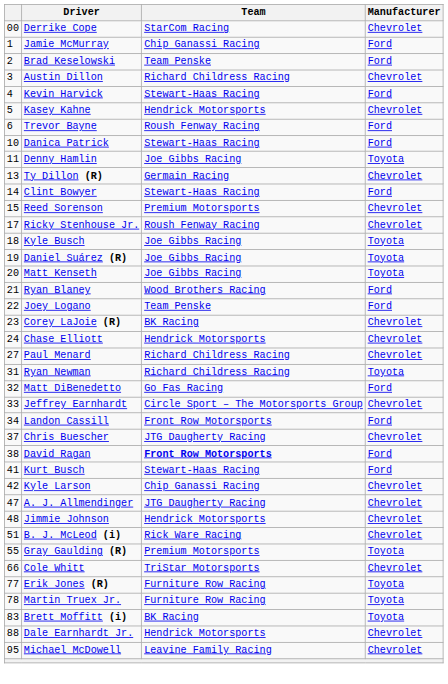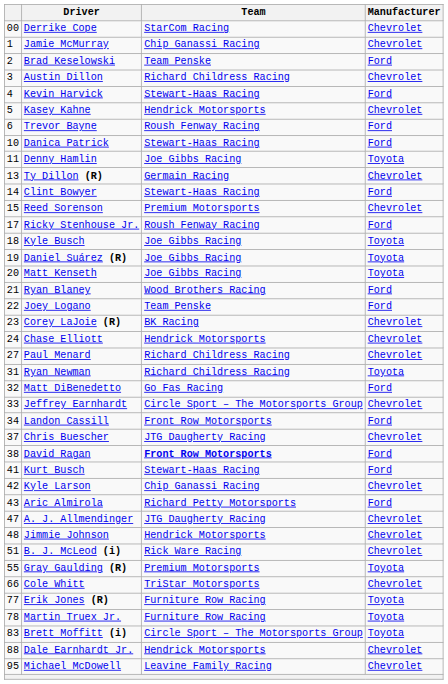Jamie McMurray | Manufacturer: Ford -> Chevrolet
Ricky Stenhouse Jr. | Manufacturer: Chevrolet -> Ford
+ row: 43 | Aric Almirola | Richard Petty Motorsports | Ford
Brett Moffitt (i) | Team: BK Racing -> Circle Sport – The Motorsports Group
